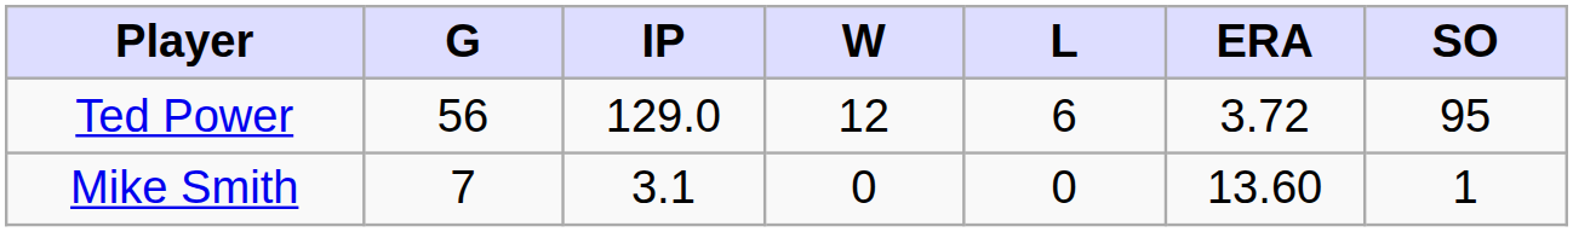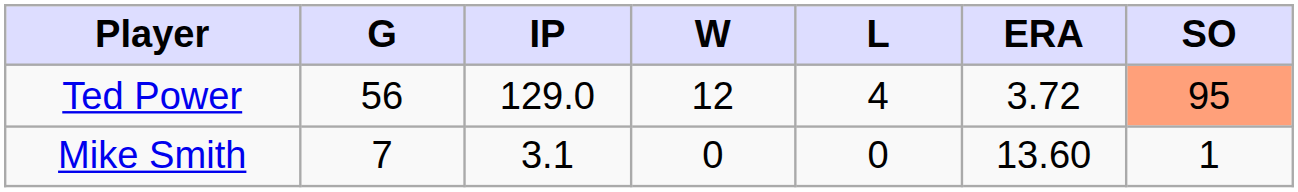Ted Power | L: 6 -> 4
Ted Power | SO: no background -> lightsalmon background
